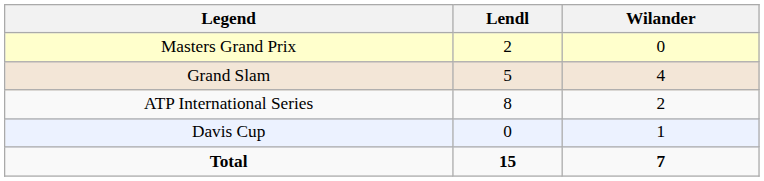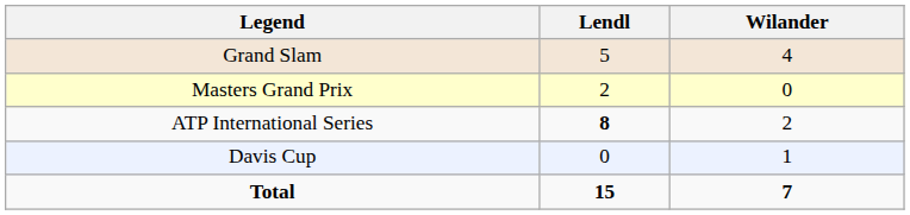rows swapped: Grand Slam <-> Masters Grand Prix
ATP International Series | Lendl: normal -> bold
